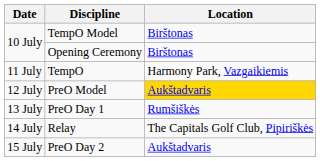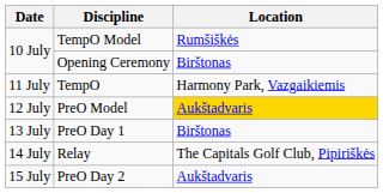TempO Model | Location: Birštonas -> Rumšiškės
PreO Day 1 | Location: Rumšiškės -> Birštonas
